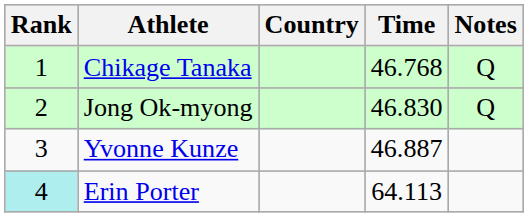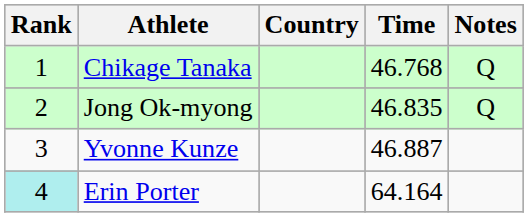Jong Ok-myong | Time: 46.830 -> 46.835
Erin Porter | Time: 64.113 -> 64.164
